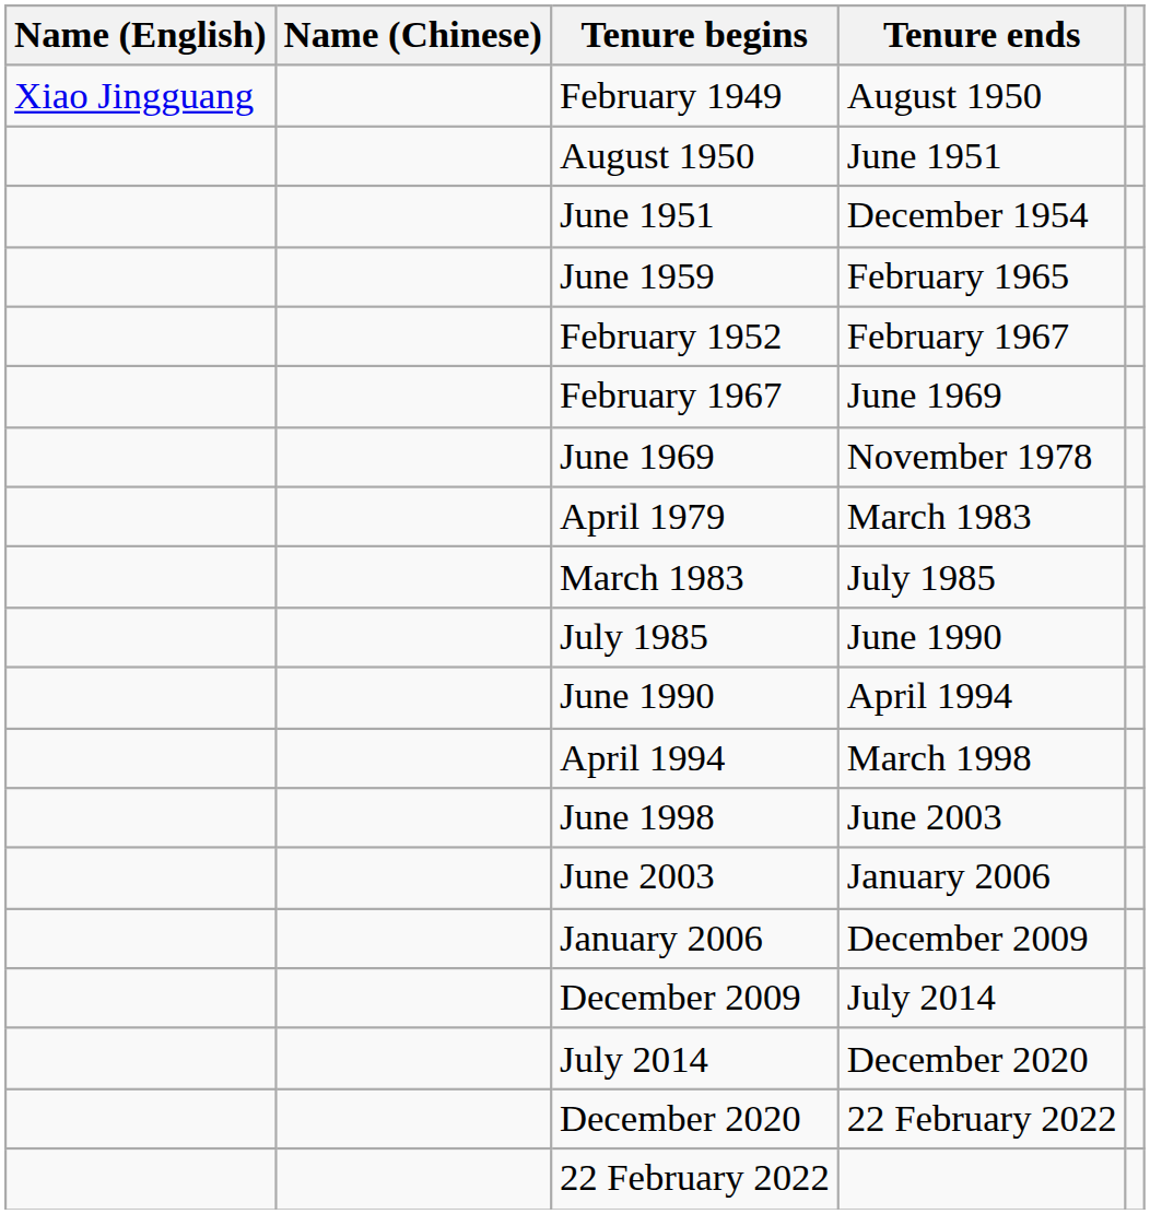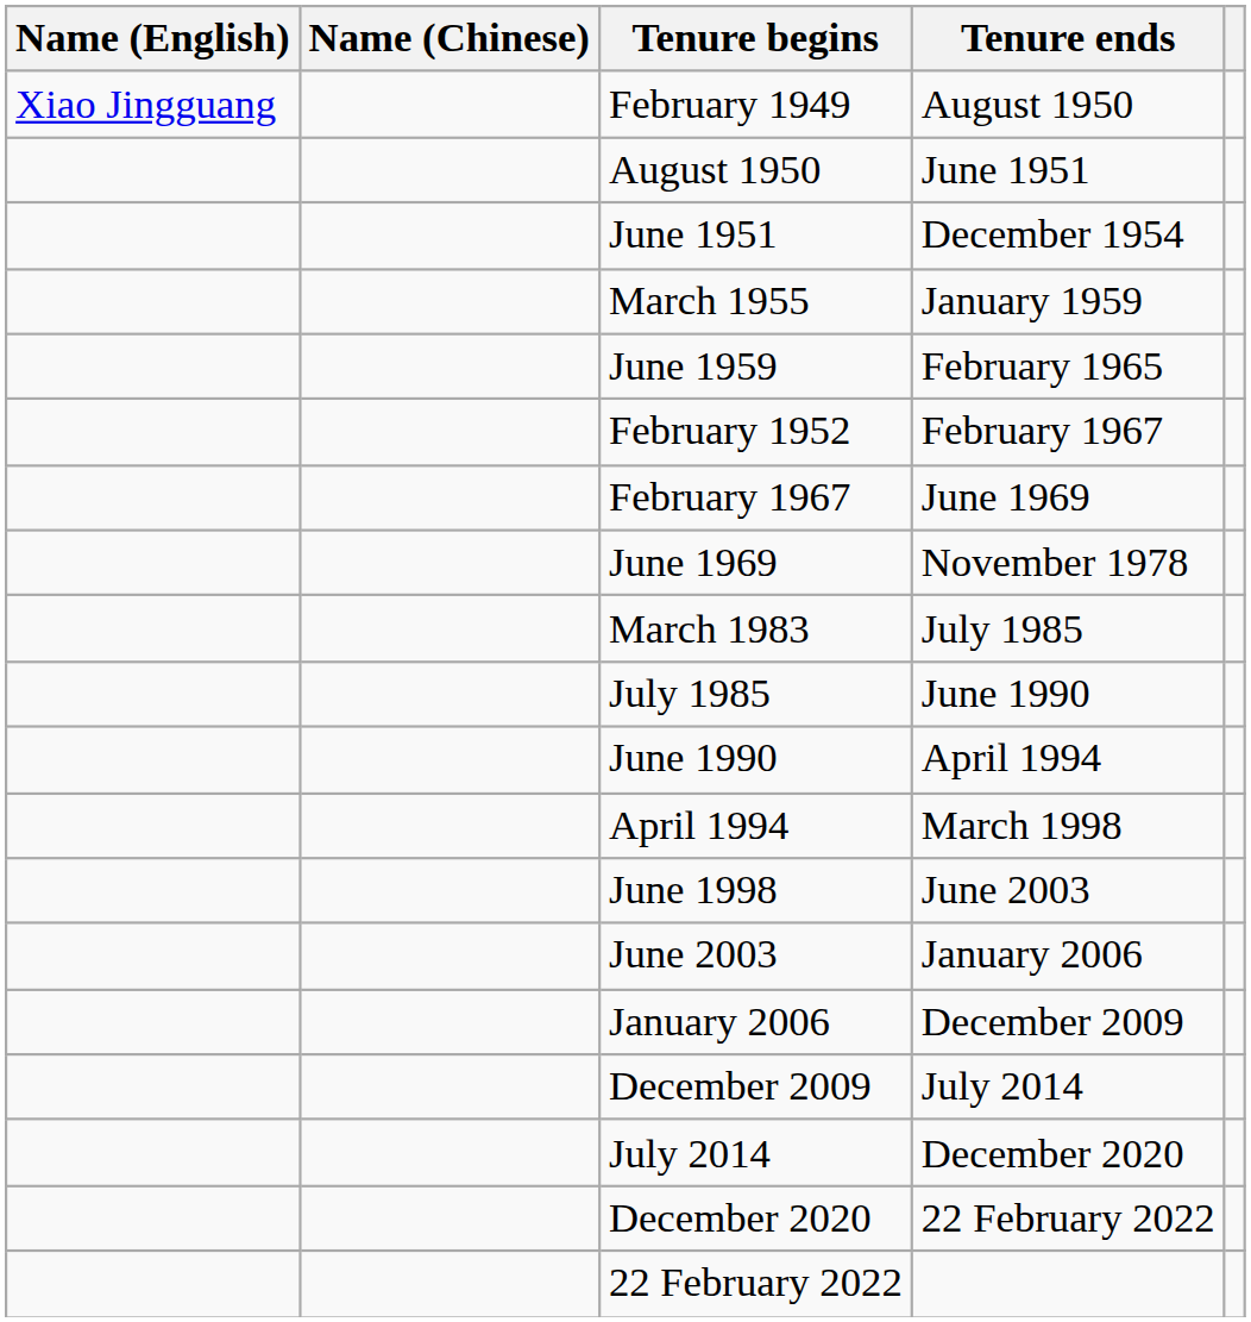+ row: March 1955 | January 1959
- row: April 1979 | March 1983
